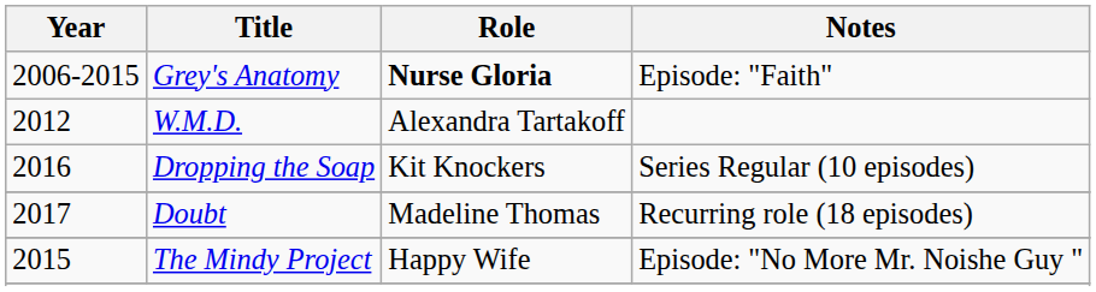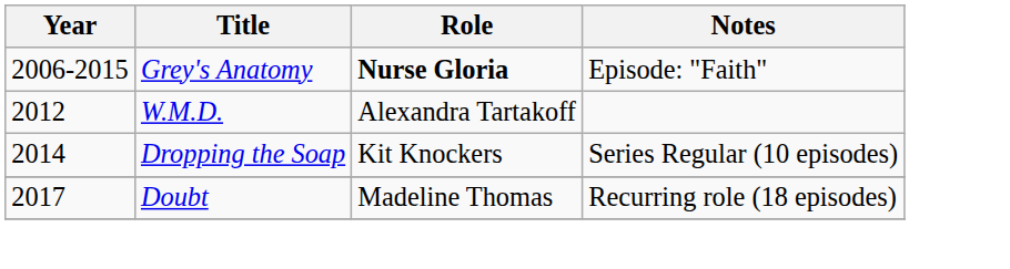Dropping the Soap | Year: 2016 -> 2014
- row: 2015 | The Mindy Project | Happy Wife | Episode: "No More Mr. Noishe Guy "
